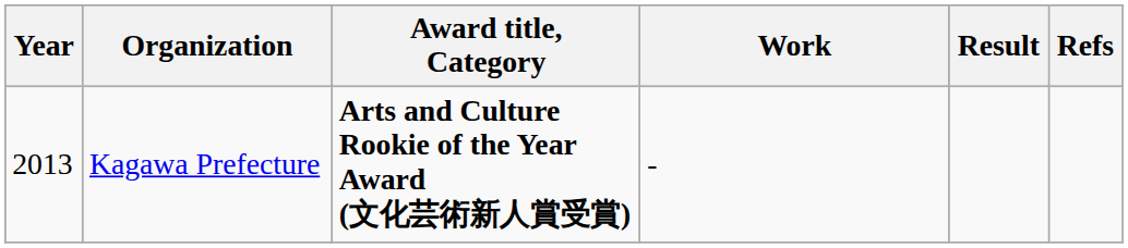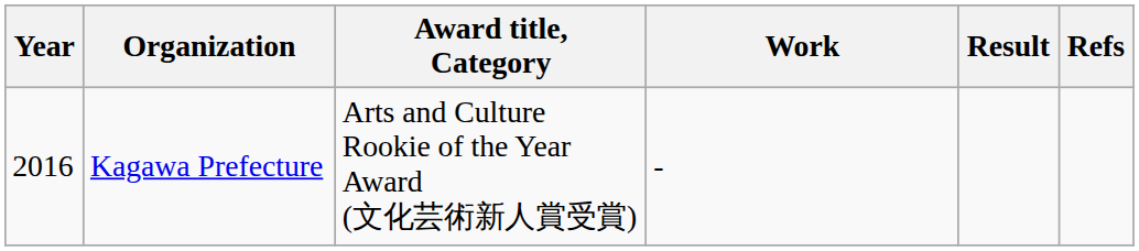Kagawa Prefecture | Year: 2013 -> 2016
Kagawa Prefecture | Award title, Category: bold -> normal
